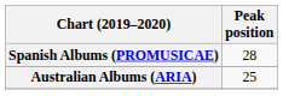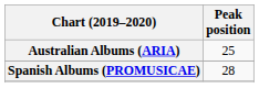rows swapped: Australian Albums (ARIA) <-> Spanish Albums (PROMUSICAE)
